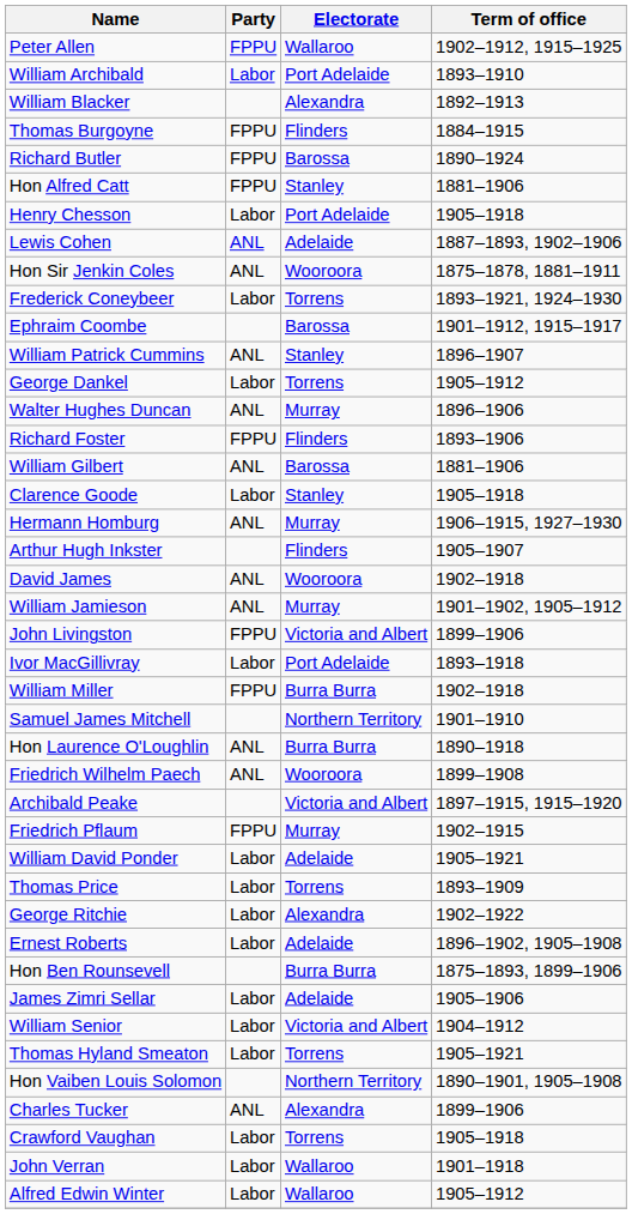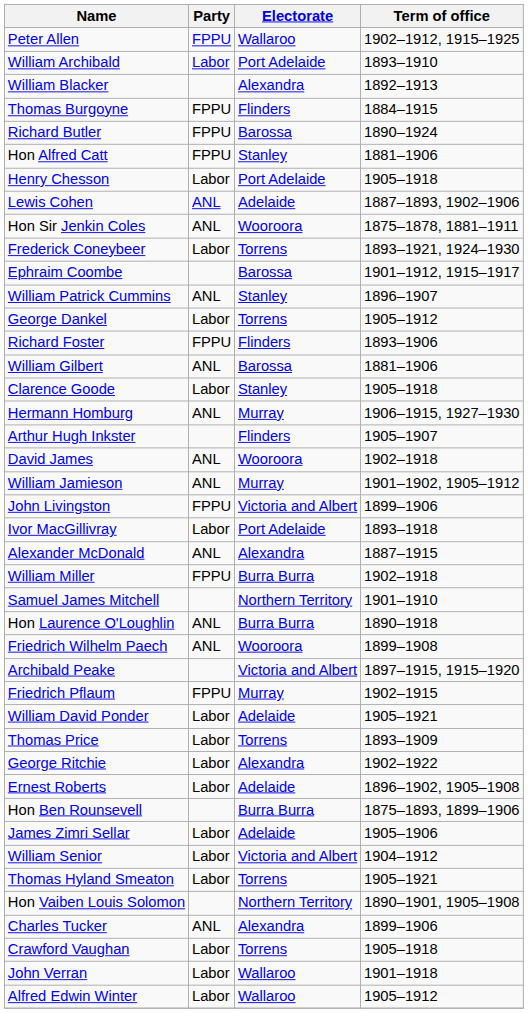- row: Walter Hughes Duncan | ANL | Murray | 1896–1906
+ row: Alexander McDonald | ANL | Alexandra | 1887–1915
